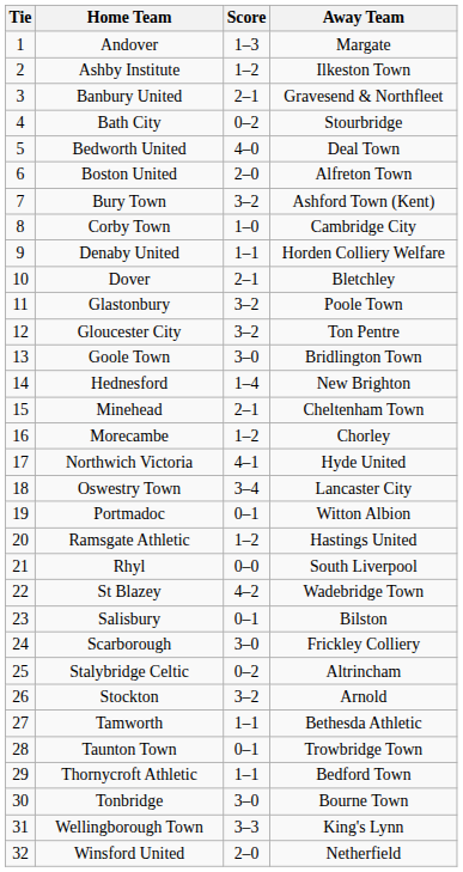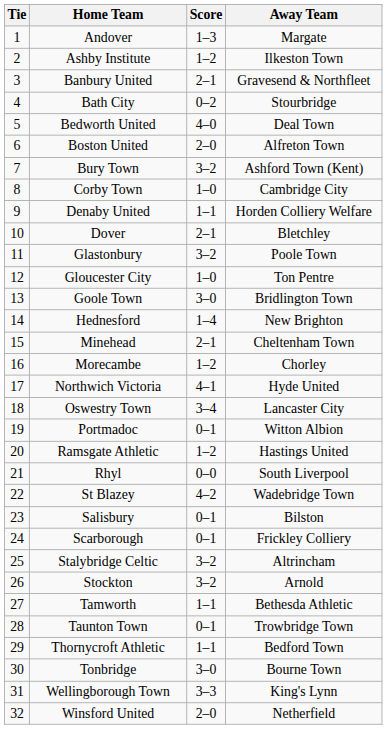Gloucester City | Score: 3–2 -> 1–0
Scarborough | Score: 3–0 -> 0–1
Stalybridge Celtic | Score: 0–2 -> 3–2
